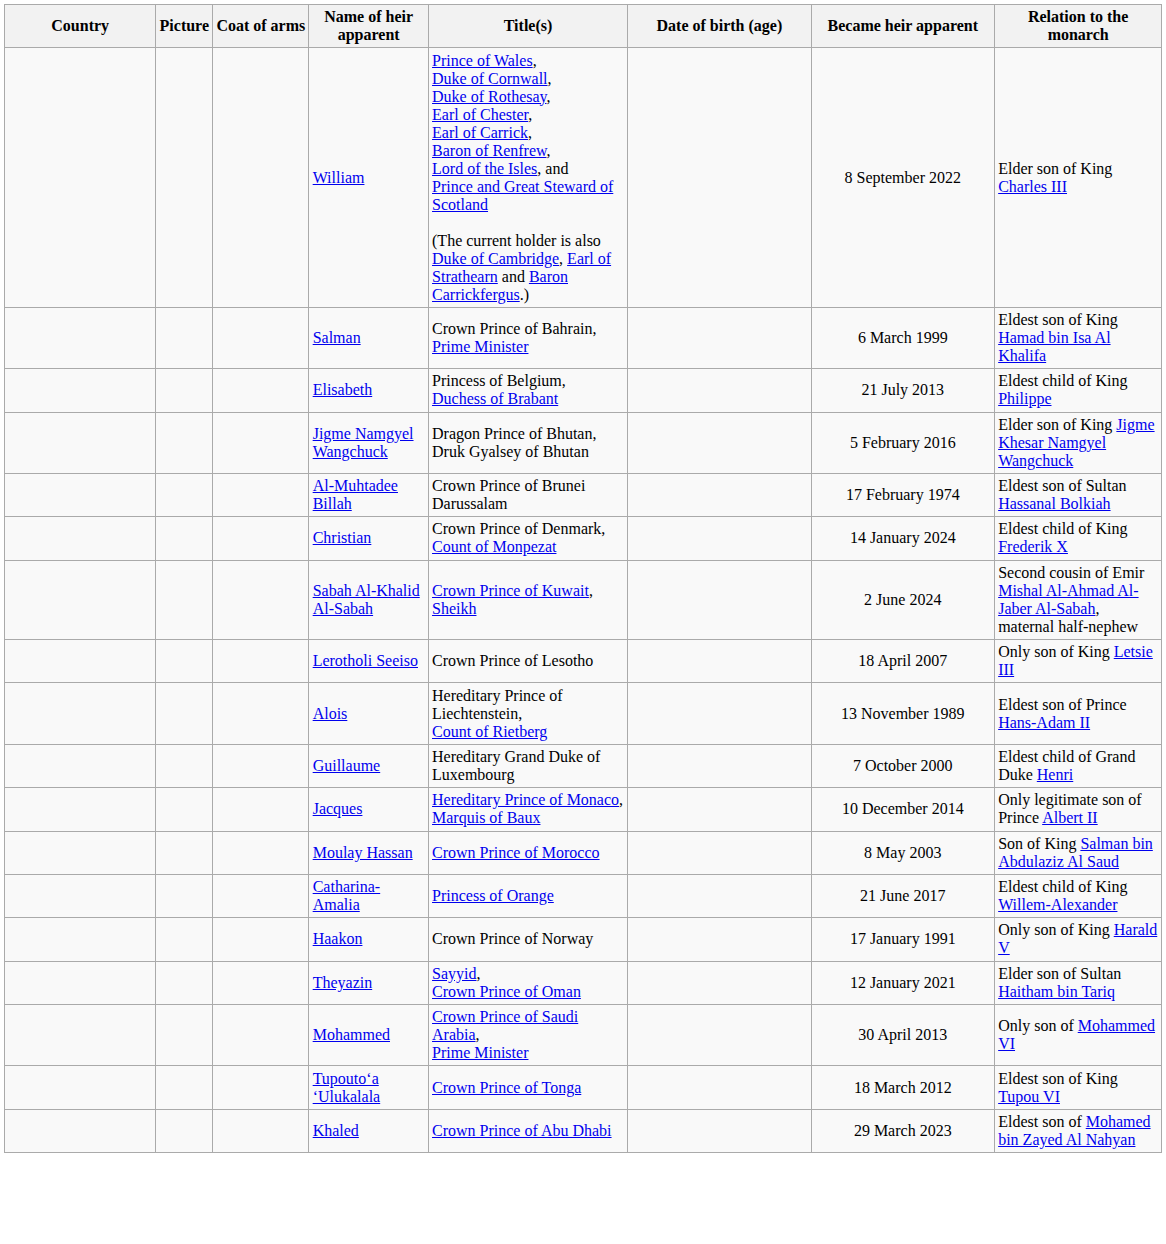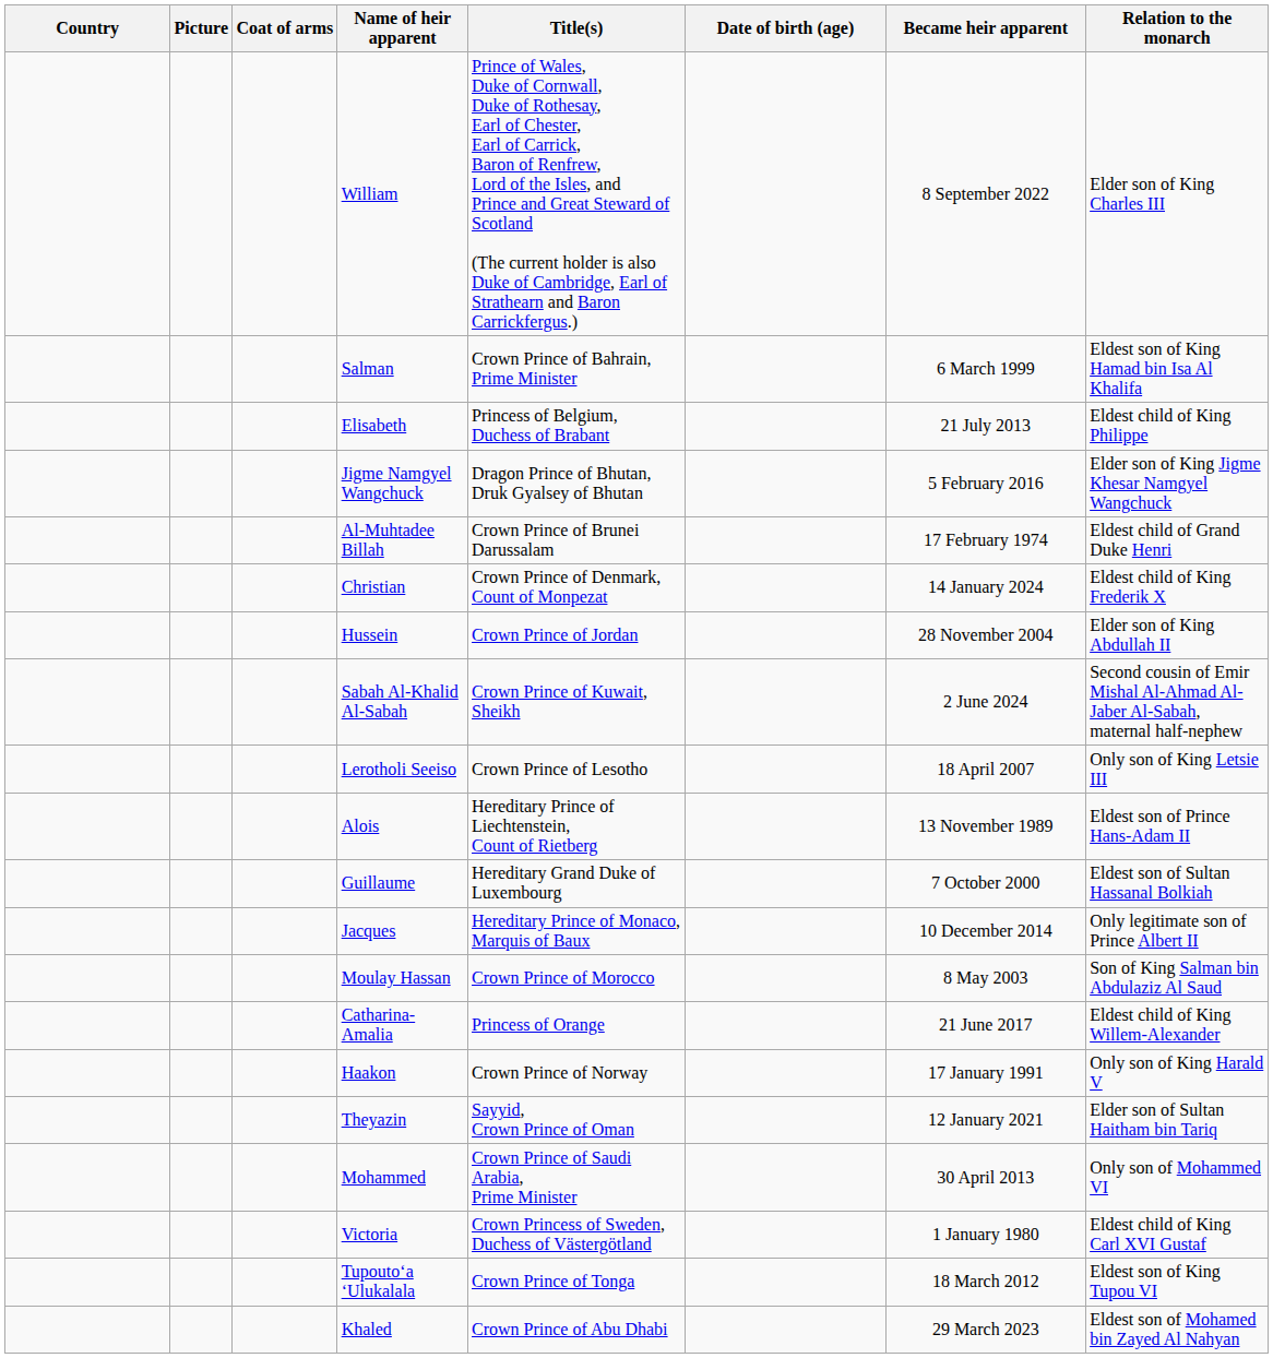Al-Muhtadee Billah | Relation to the monarch: Eldest son of Sultan Hassanal Bolkiah -> Eldest child of Grand Duke Henri
+ row: Hussein | Crown Prince of Jordan | 28 November 2004 | Elder son of King Abdullah II
Guillaume | Relation to the monarch: Eldest child of Grand Duke Henri -> Eldest son of Sultan Hassanal Bolkiah
+ row: Victoria | Crown Princess of Sweden, Duchess of Västergötland | 1 January 1980 | Eldest child of King Carl XVI Gustaf
